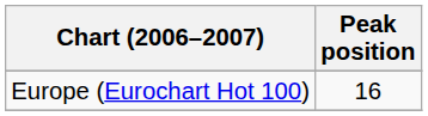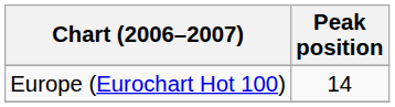Europe (Eurochart Hot 100) | Peak position: 16 -> 14
